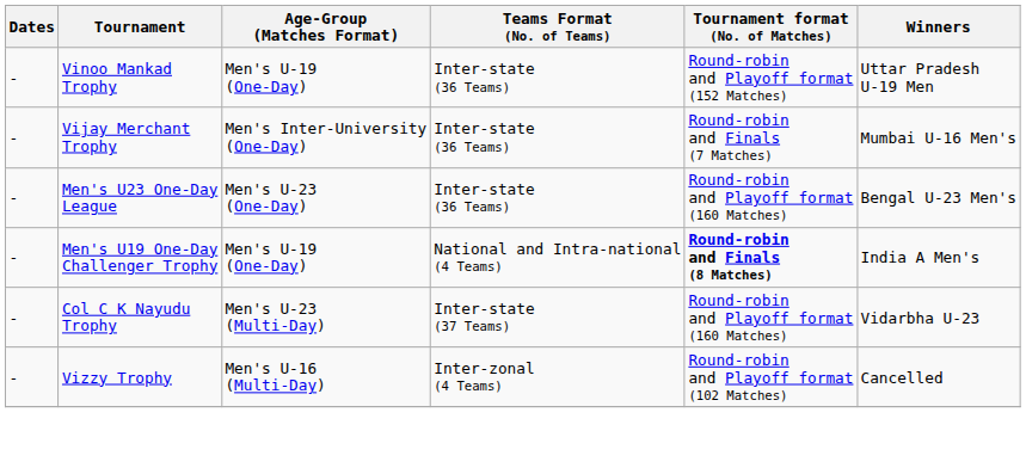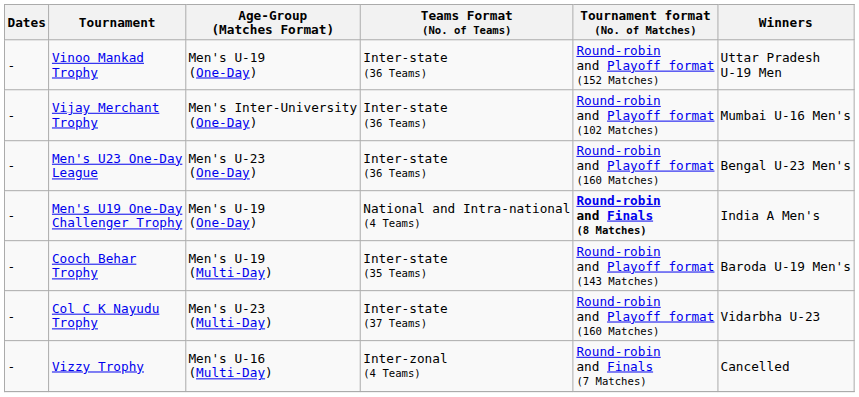Vijay Merchant Trophy | Tournament format (No. of Matches): Round-robin and Finals (7 Matches) -> Round-robin and Playoff format (102 Matches)
+ row: - | Cooch Behar Trophy | Men's U-19 (Multi-Day) | Inter-state (35 Teams) | Round-robin and Playoff format (143 Matches) | Baroda U-19 Men's
Vizzy Trophy | Tournament format (No. of Matches): Round-robin and Playoff format (102 Matches) -> Round-robin and Finals (7 Matches)
